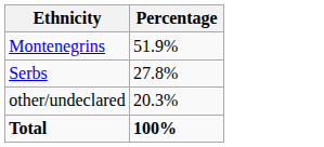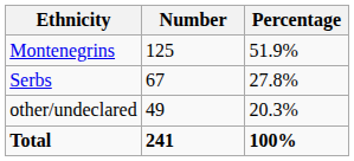+ column: Number | 125 | 67 | 49 | 241
